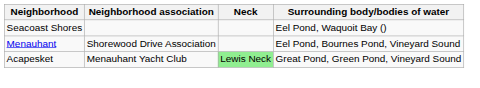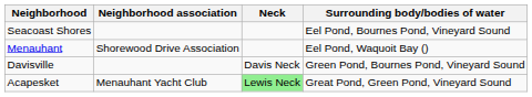Seacoast Shores | Surrounding body/bodies of water: Eel Pond, Waquoit Bay () -> Eel Pond, Bournes Pond, Vineyard Sound
Menauhant | Surrounding body/bodies of water: Eel Pond, Bournes Pond, Vineyard Sound -> Eel Pond, Waquoit Bay ()
+ row: Davisville | Davis Neck | Green Pond, Bournes Pond, Vineyard Sound
